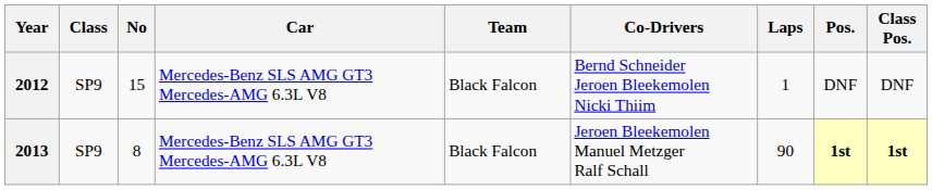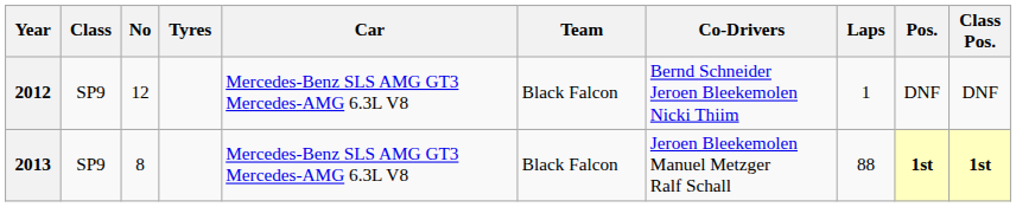+ column: Tyres
2012 | No: 15 -> 12
2013 | Laps: 90 -> 88
